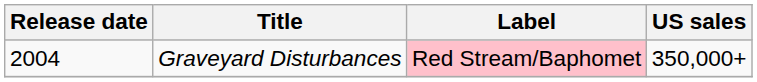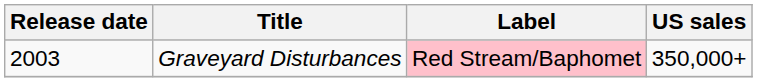Graveyard Disturbances | Release date: 2004 -> 2003
